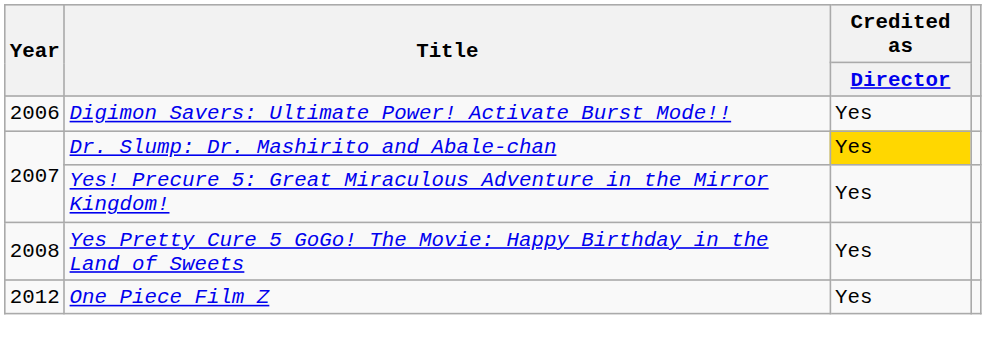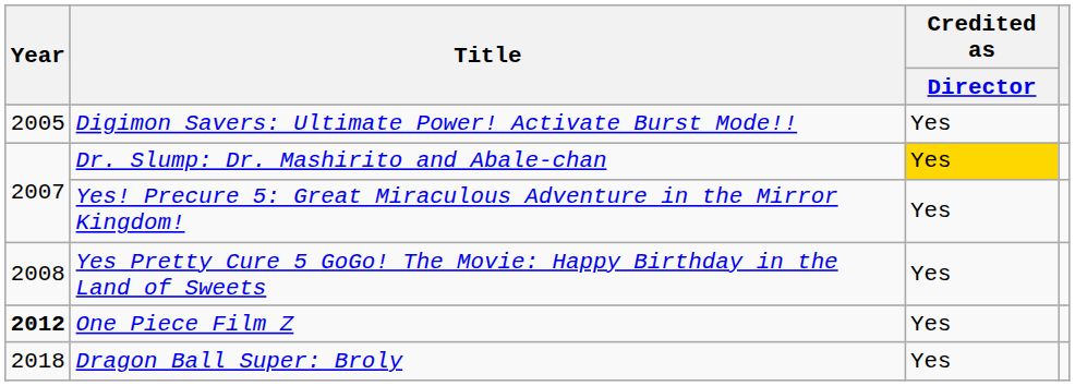Digimon Savers: Ultimate Power! Activate Burst Mode!! | Year: 2006 -> 2005
One Piece Film Z | Year: normal -> bold
+ row: 2018 | Dragon Ball Super: Broly | Yes
